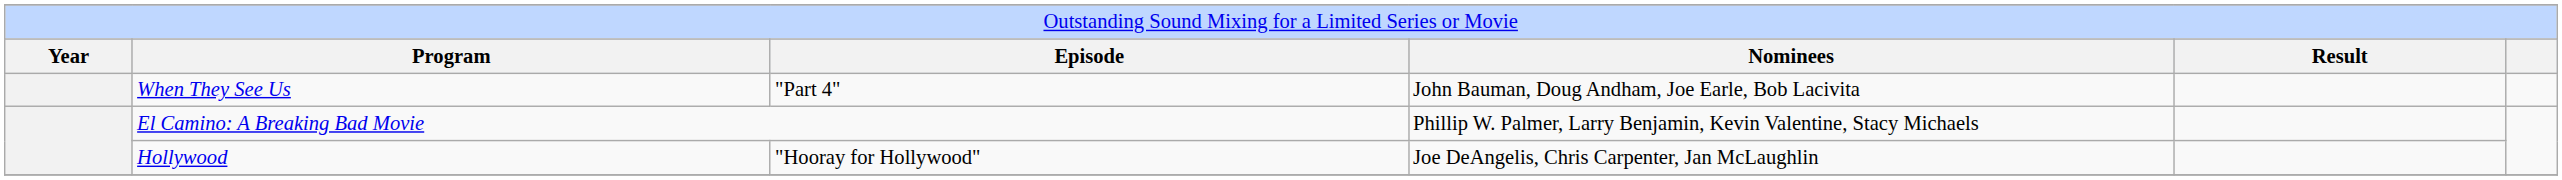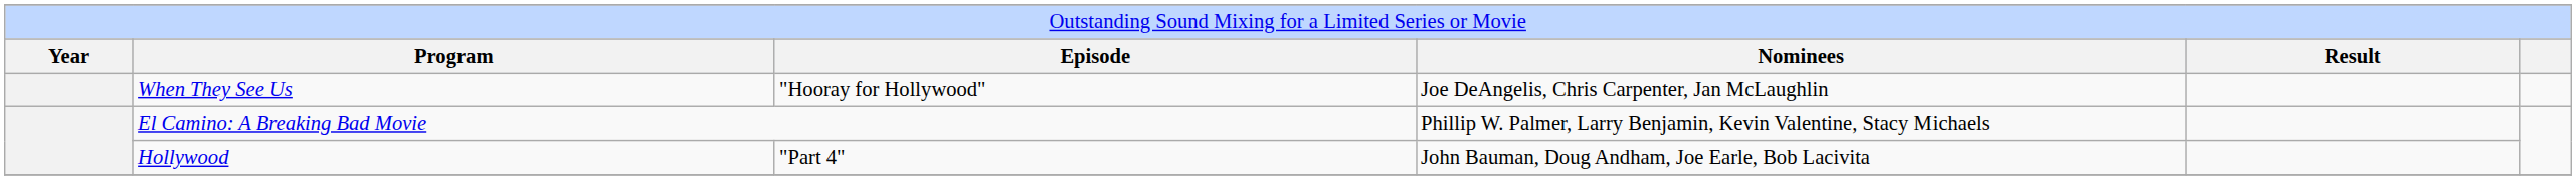When They See Us | column 3: "Part 4" -> "Hooray for Hollywood"
When They See Us | column 4: John Bauman, Doug Andham, Joe Earle, Bob Lacivita -> Joe DeAngelis, Chris Carpenter, Jan McLaughlin
Hollywood | column 3: "Hooray for Hollywood" -> "Part 4"
Hollywood | column 4: Joe DeAngelis, Chris Carpenter, Jan McLaughlin -> John Bauman, Doug Andham, Joe Earle, Bob Lacivita
